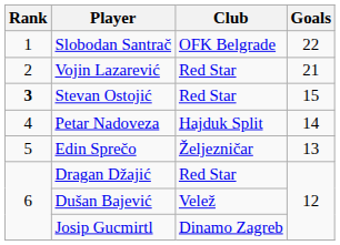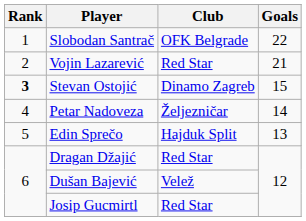Stevan Ostojić | Club: Red Star -> Dinamo Zagreb
Petar Nadoveza | Club: Hajduk Split -> Željezničar
Edin Sprečo | Club: Željezničar -> Hajduk Split
Josip Gucmirtl | Club: Dinamo Zagreb -> Red Star
